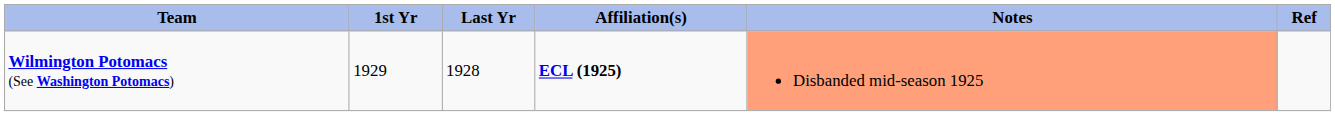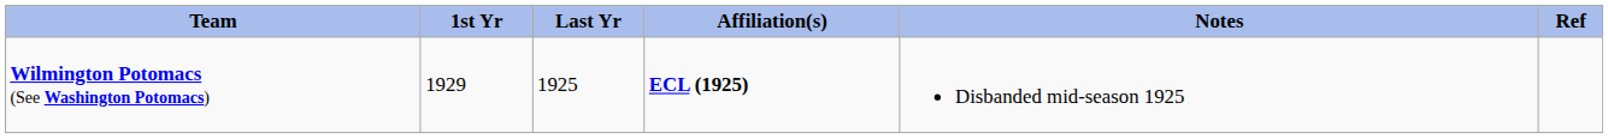Wilmington Potomacs (See Washington Potomacs) | Last Yr: 1928 -> 1925
Wilmington Potomacs (See Washington Potomacs) | Notes: lightsalmon background -> no background
